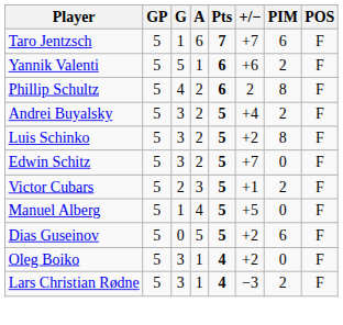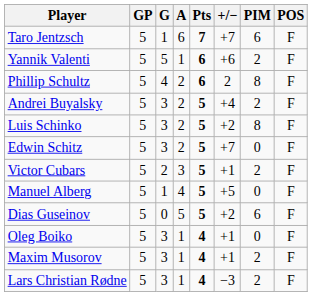Oleg Boiko | +/−: +2 -> +1
+ row: Maxim Musorov | 5 | 3 | 1 | 4 | +1 | 2 | F
